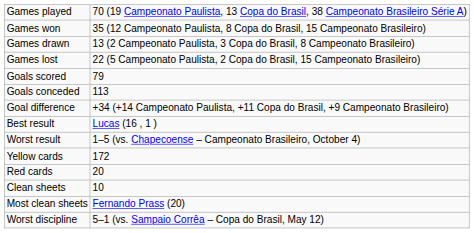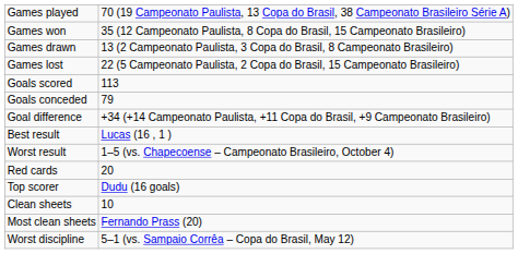Goals scored | column 2: 79 -> 113
Goals conceded | column 2: 113 -> 79
- row: Yellow cards | 172
+ row: Top scorer | Dudu (16 goals)
